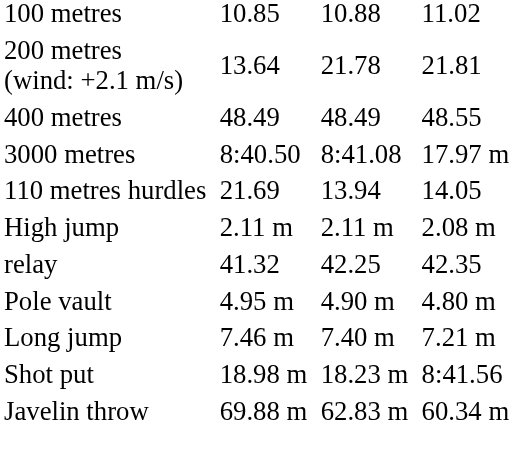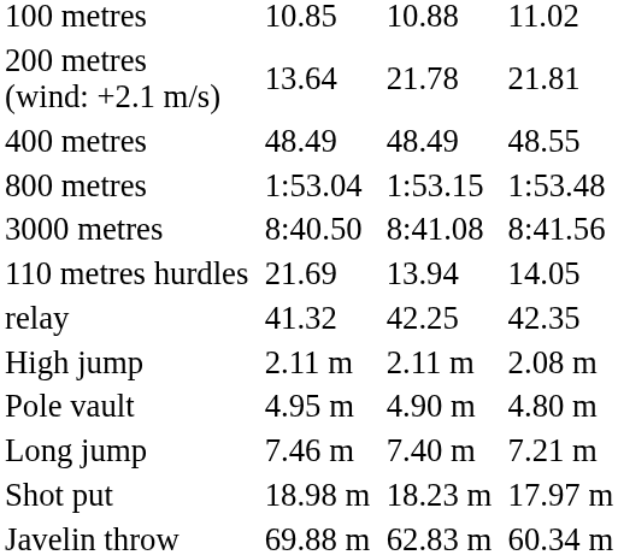+ row: 800 metres | 1:53.04 | 1:53.15 | 1:53.48
3000 metres | column 7: 17.97 m -> 8:41.56
rows swapped: relay <-> High jump
Shot put | column 7: 8:41.56 -> 17.97 m
